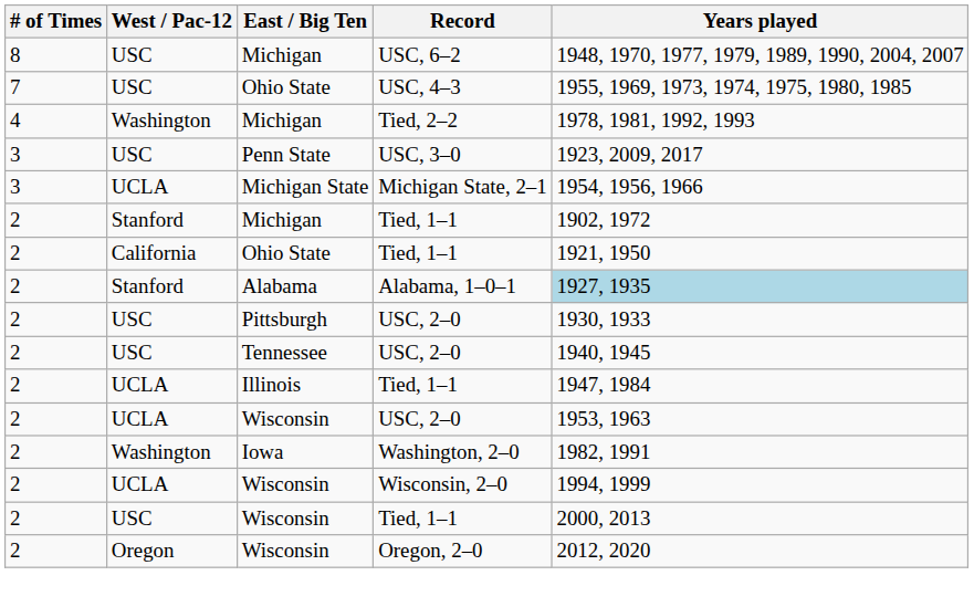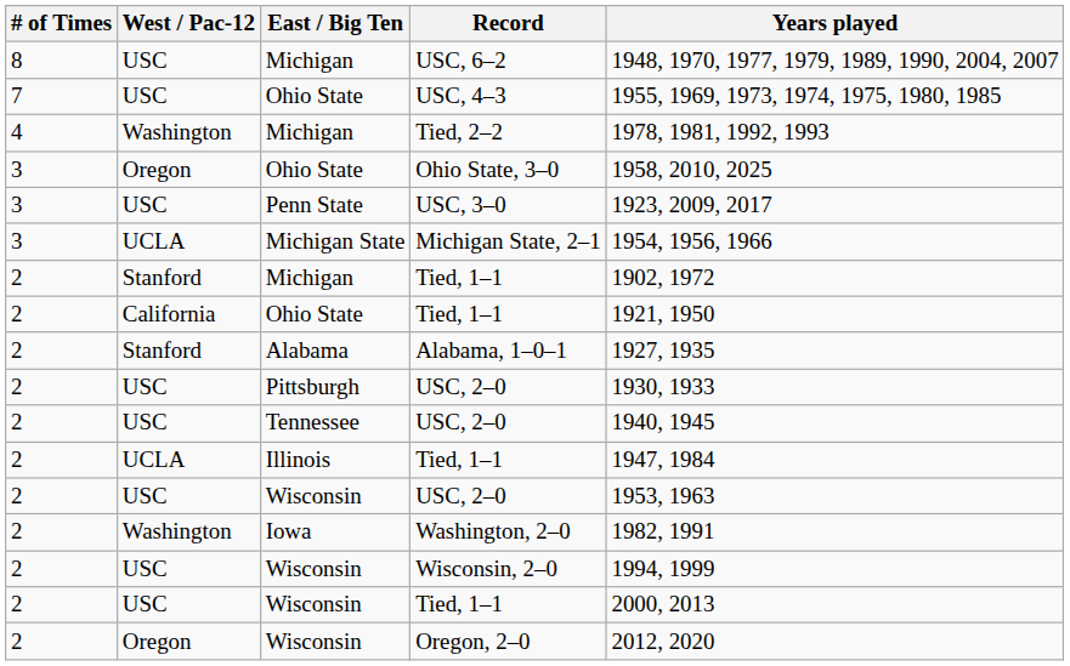+ row: 3 | Oregon | Ohio State | Ohio State, 3–0 | 1958, 2010, 2025
Alabama, 1–0–1 | Years played: lightblue background -> no background
Wisconsin / USC, 2–0 | West / Pac-12: UCLA -> USC
Wisconsin, 2–0 | West / Pac-12: UCLA -> USC
